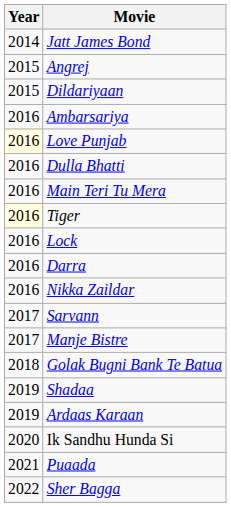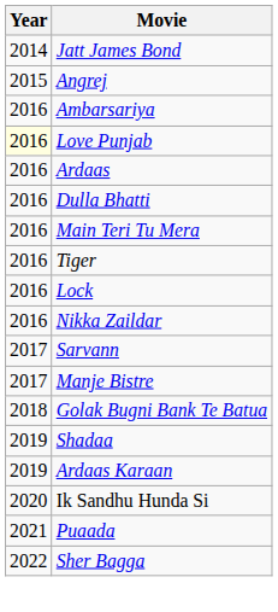- row: 2015 | Dildariyaan
+ row: 2016 | Ardaas
Tiger | Year: lightyellow background -> no background
- row: 2016 | Darra
